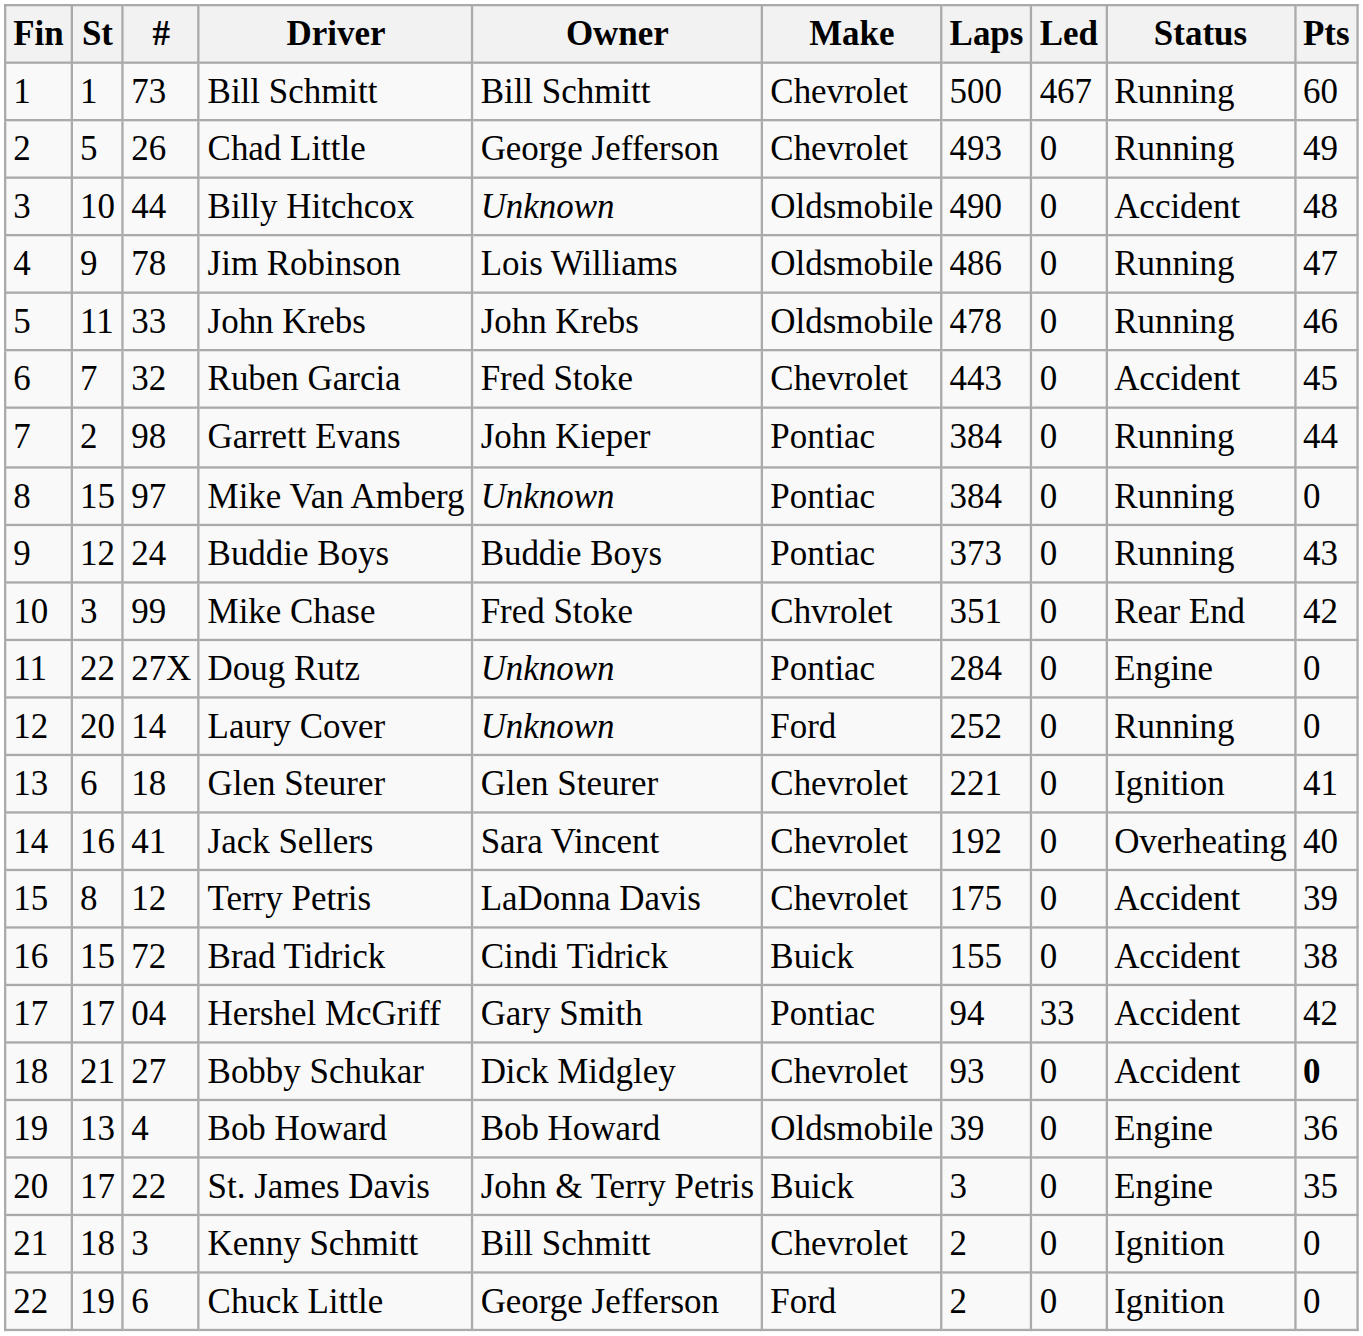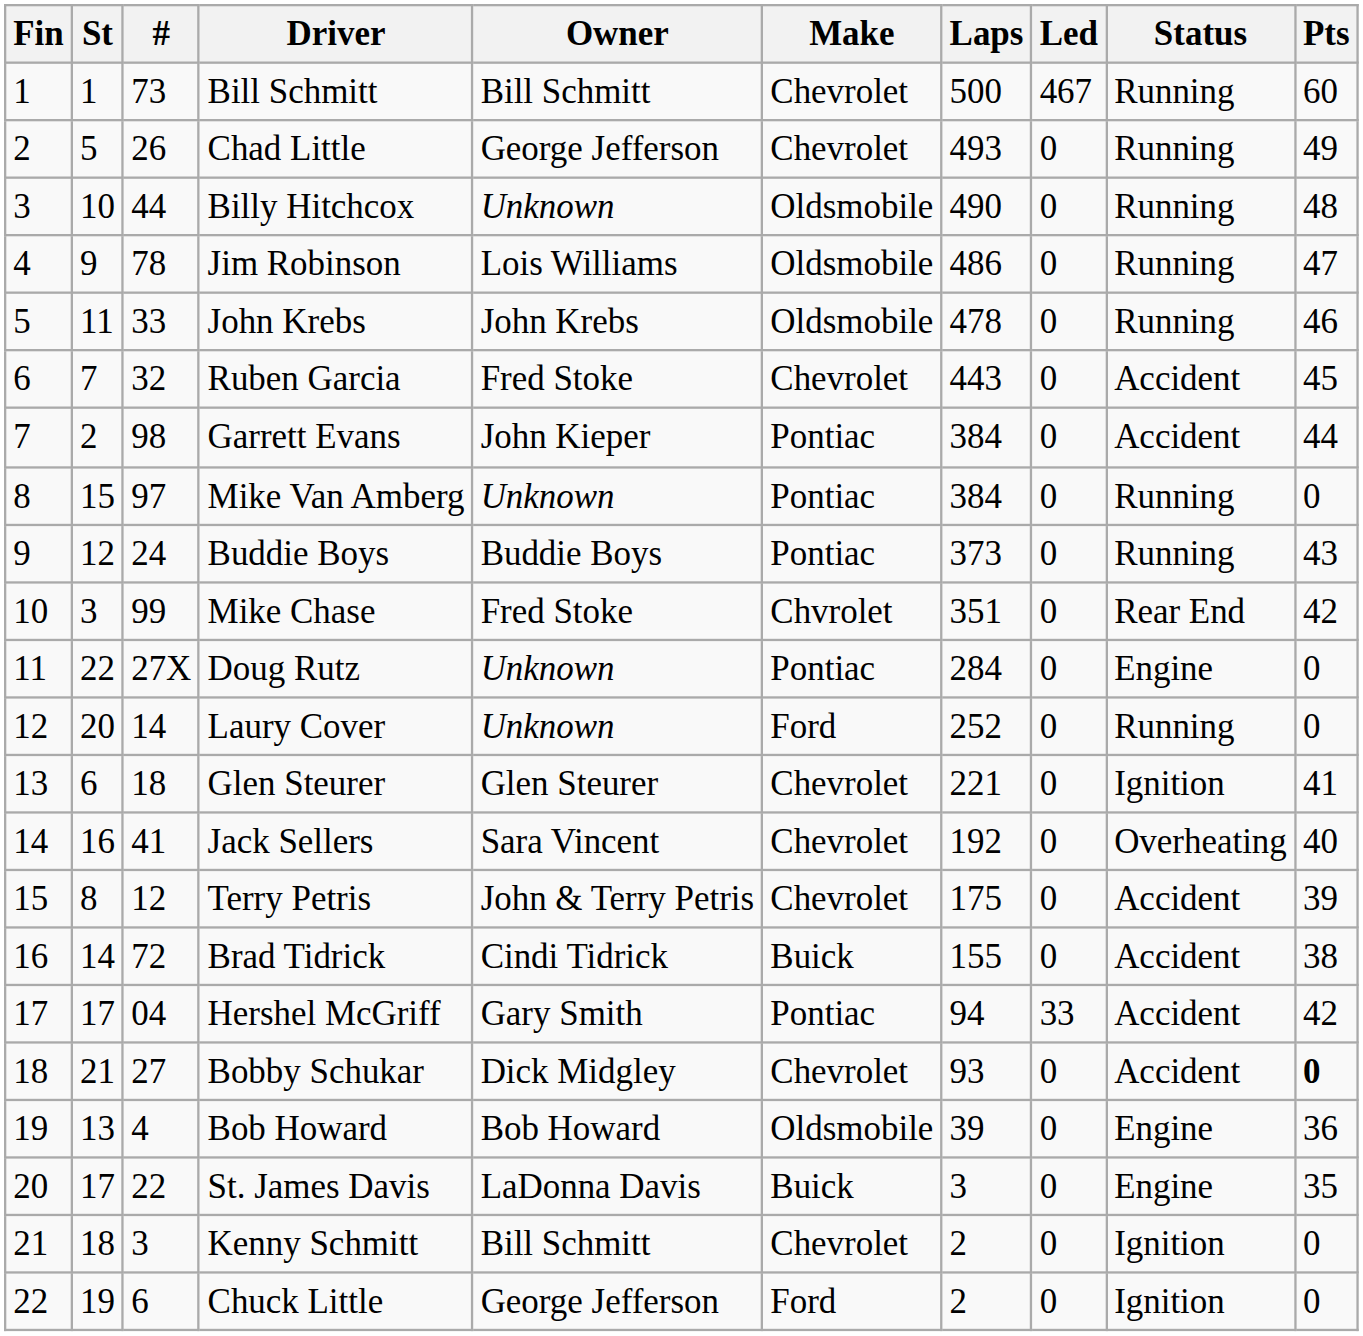Billy Hitchcox | Status: Accident -> Running
Garrett Evans | Status: Running -> Accident
Terry Petris | Owner: LaDonna Davis -> John & Terry Petris
Brad Tidrick | St: 15 -> 14
St. James Davis | Owner: John & Terry Petris -> LaDonna Davis
